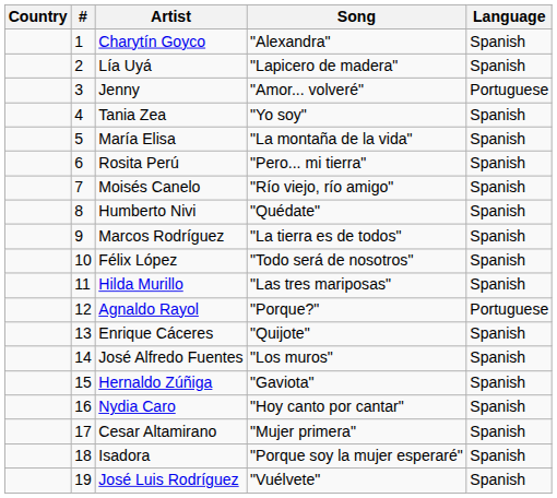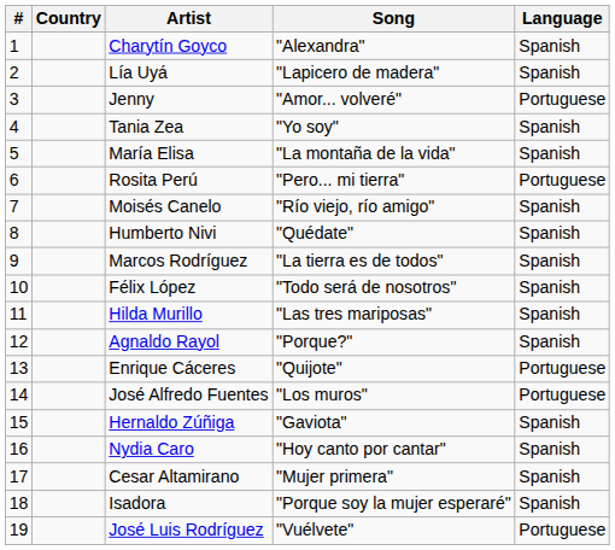columns swapped: # <-> Country
Rosita Perú | Language: Spanish -> Portuguese
Agnaldo Rayol | Language: Portuguese -> Spanish
Enrique Cáceres | Language: Spanish -> Portuguese
José Alfredo Fuentes | Language: Spanish -> Portuguese
José Luis Rodríguez | Language: Spanish -> Portuguese
